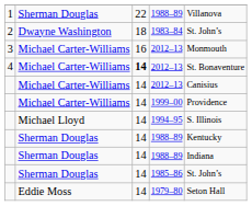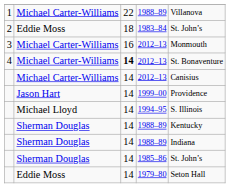1 / 1988–89 | column 2: Sherman Douglas -> Michael Carter-Williams
1983–84 | column 2: Dwayne Washington -> Eddie Moss
1999–00 | column 2: Michael Carter-Williams -> Jason Hart
